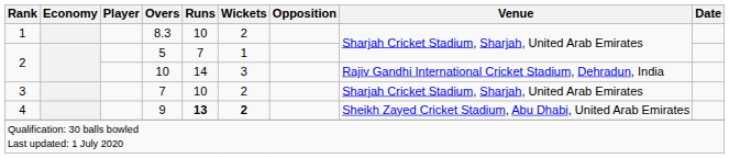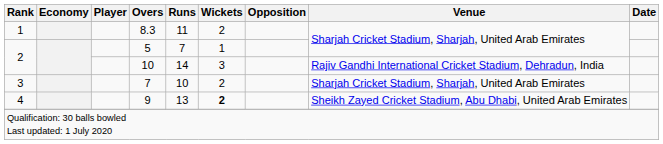8.3 | Runs: 10 -> 11
9 | Runs: bold -> normal
